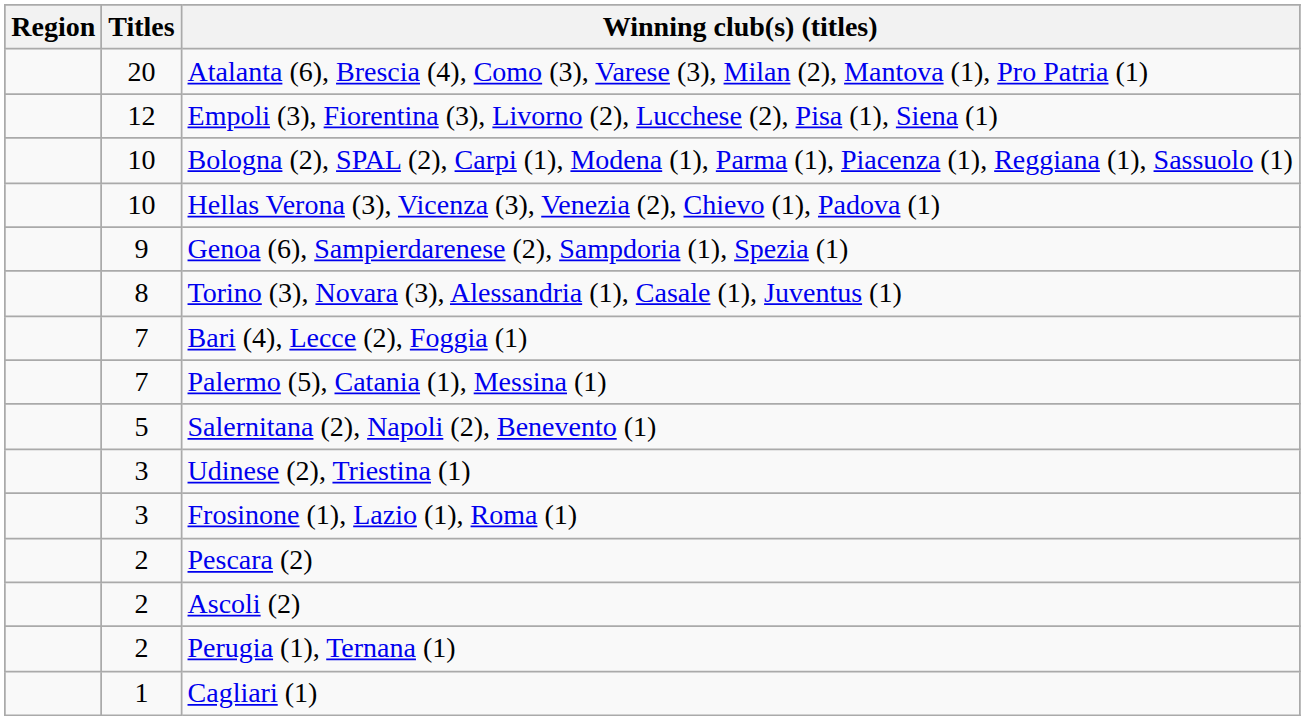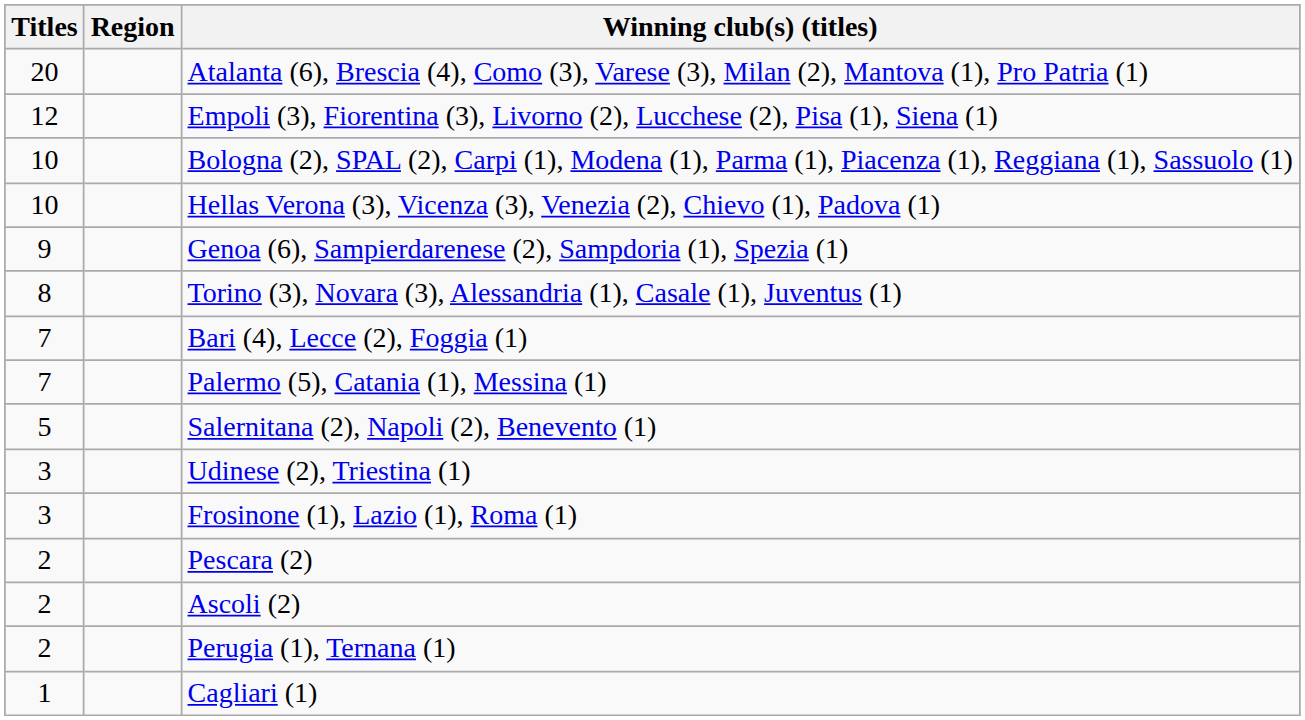columns swapped: Region <-> Titles
